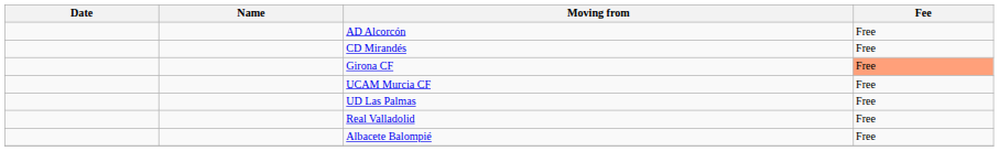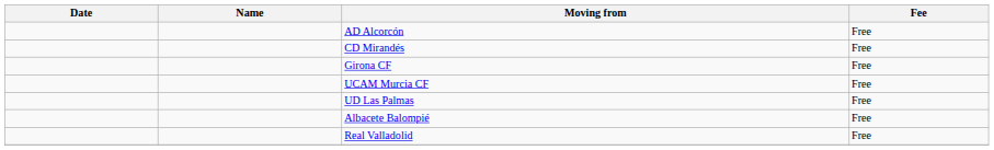Girona CF | Fee: lightsalmon background -> no background
rows swapped: Albacete Balompié <-> Real Valladolid
